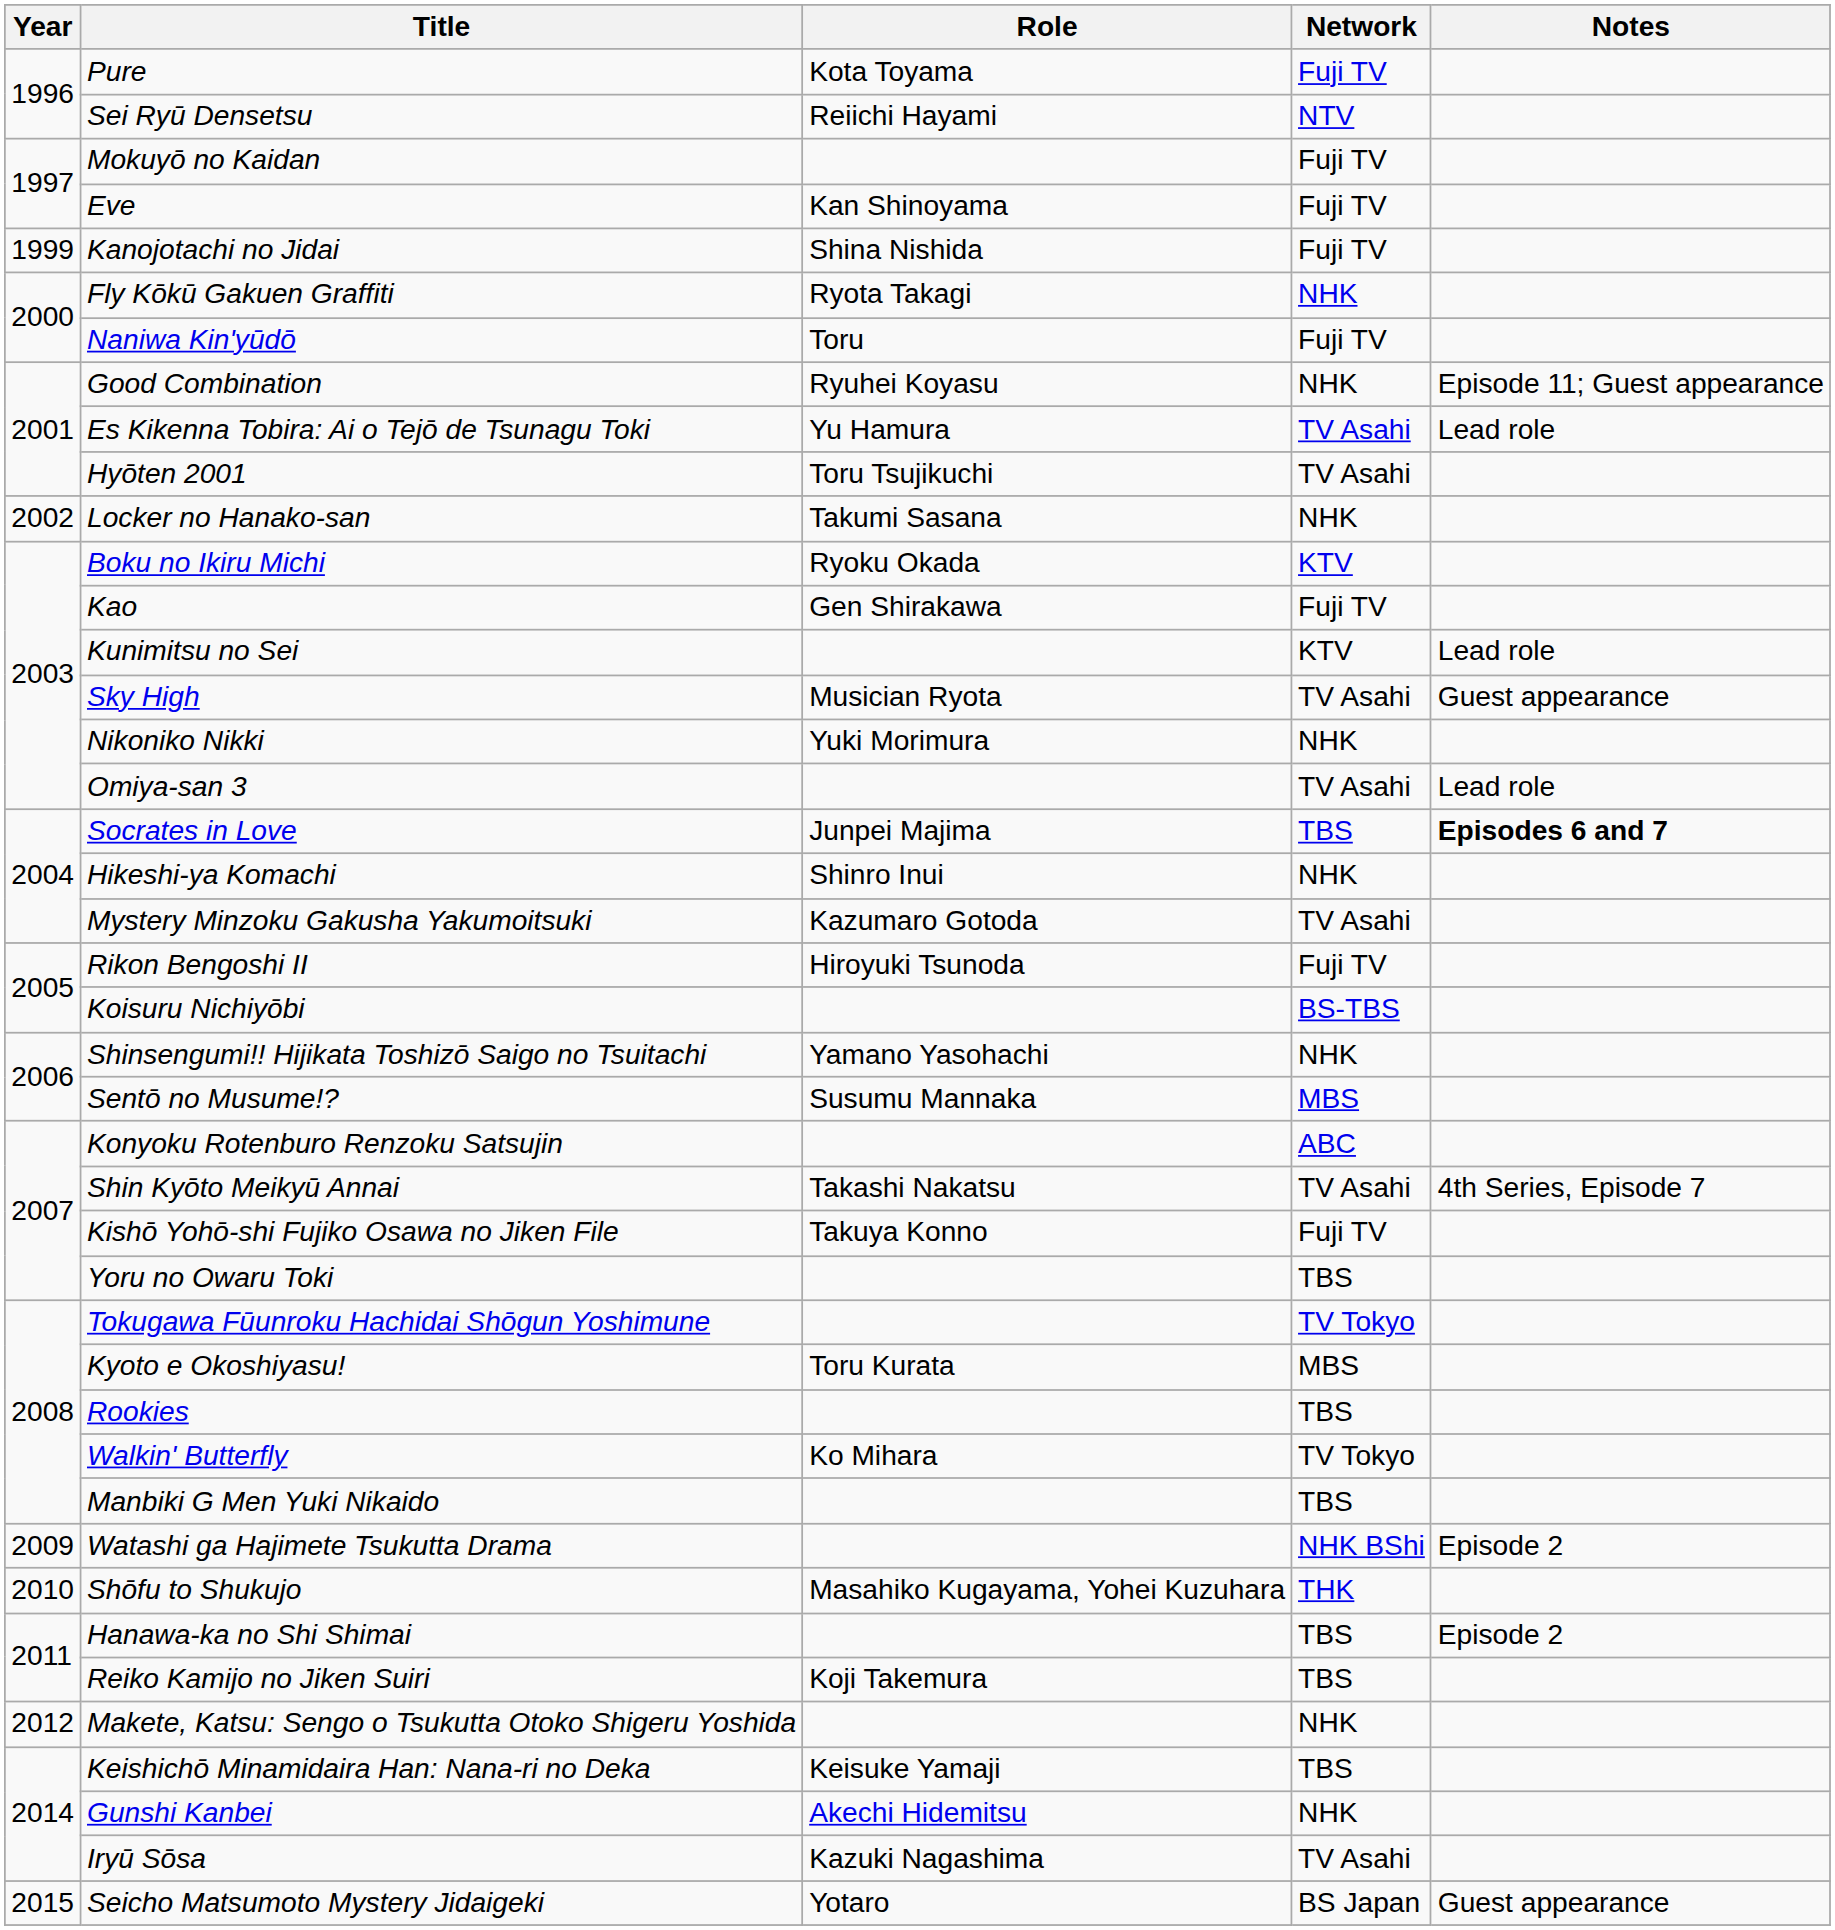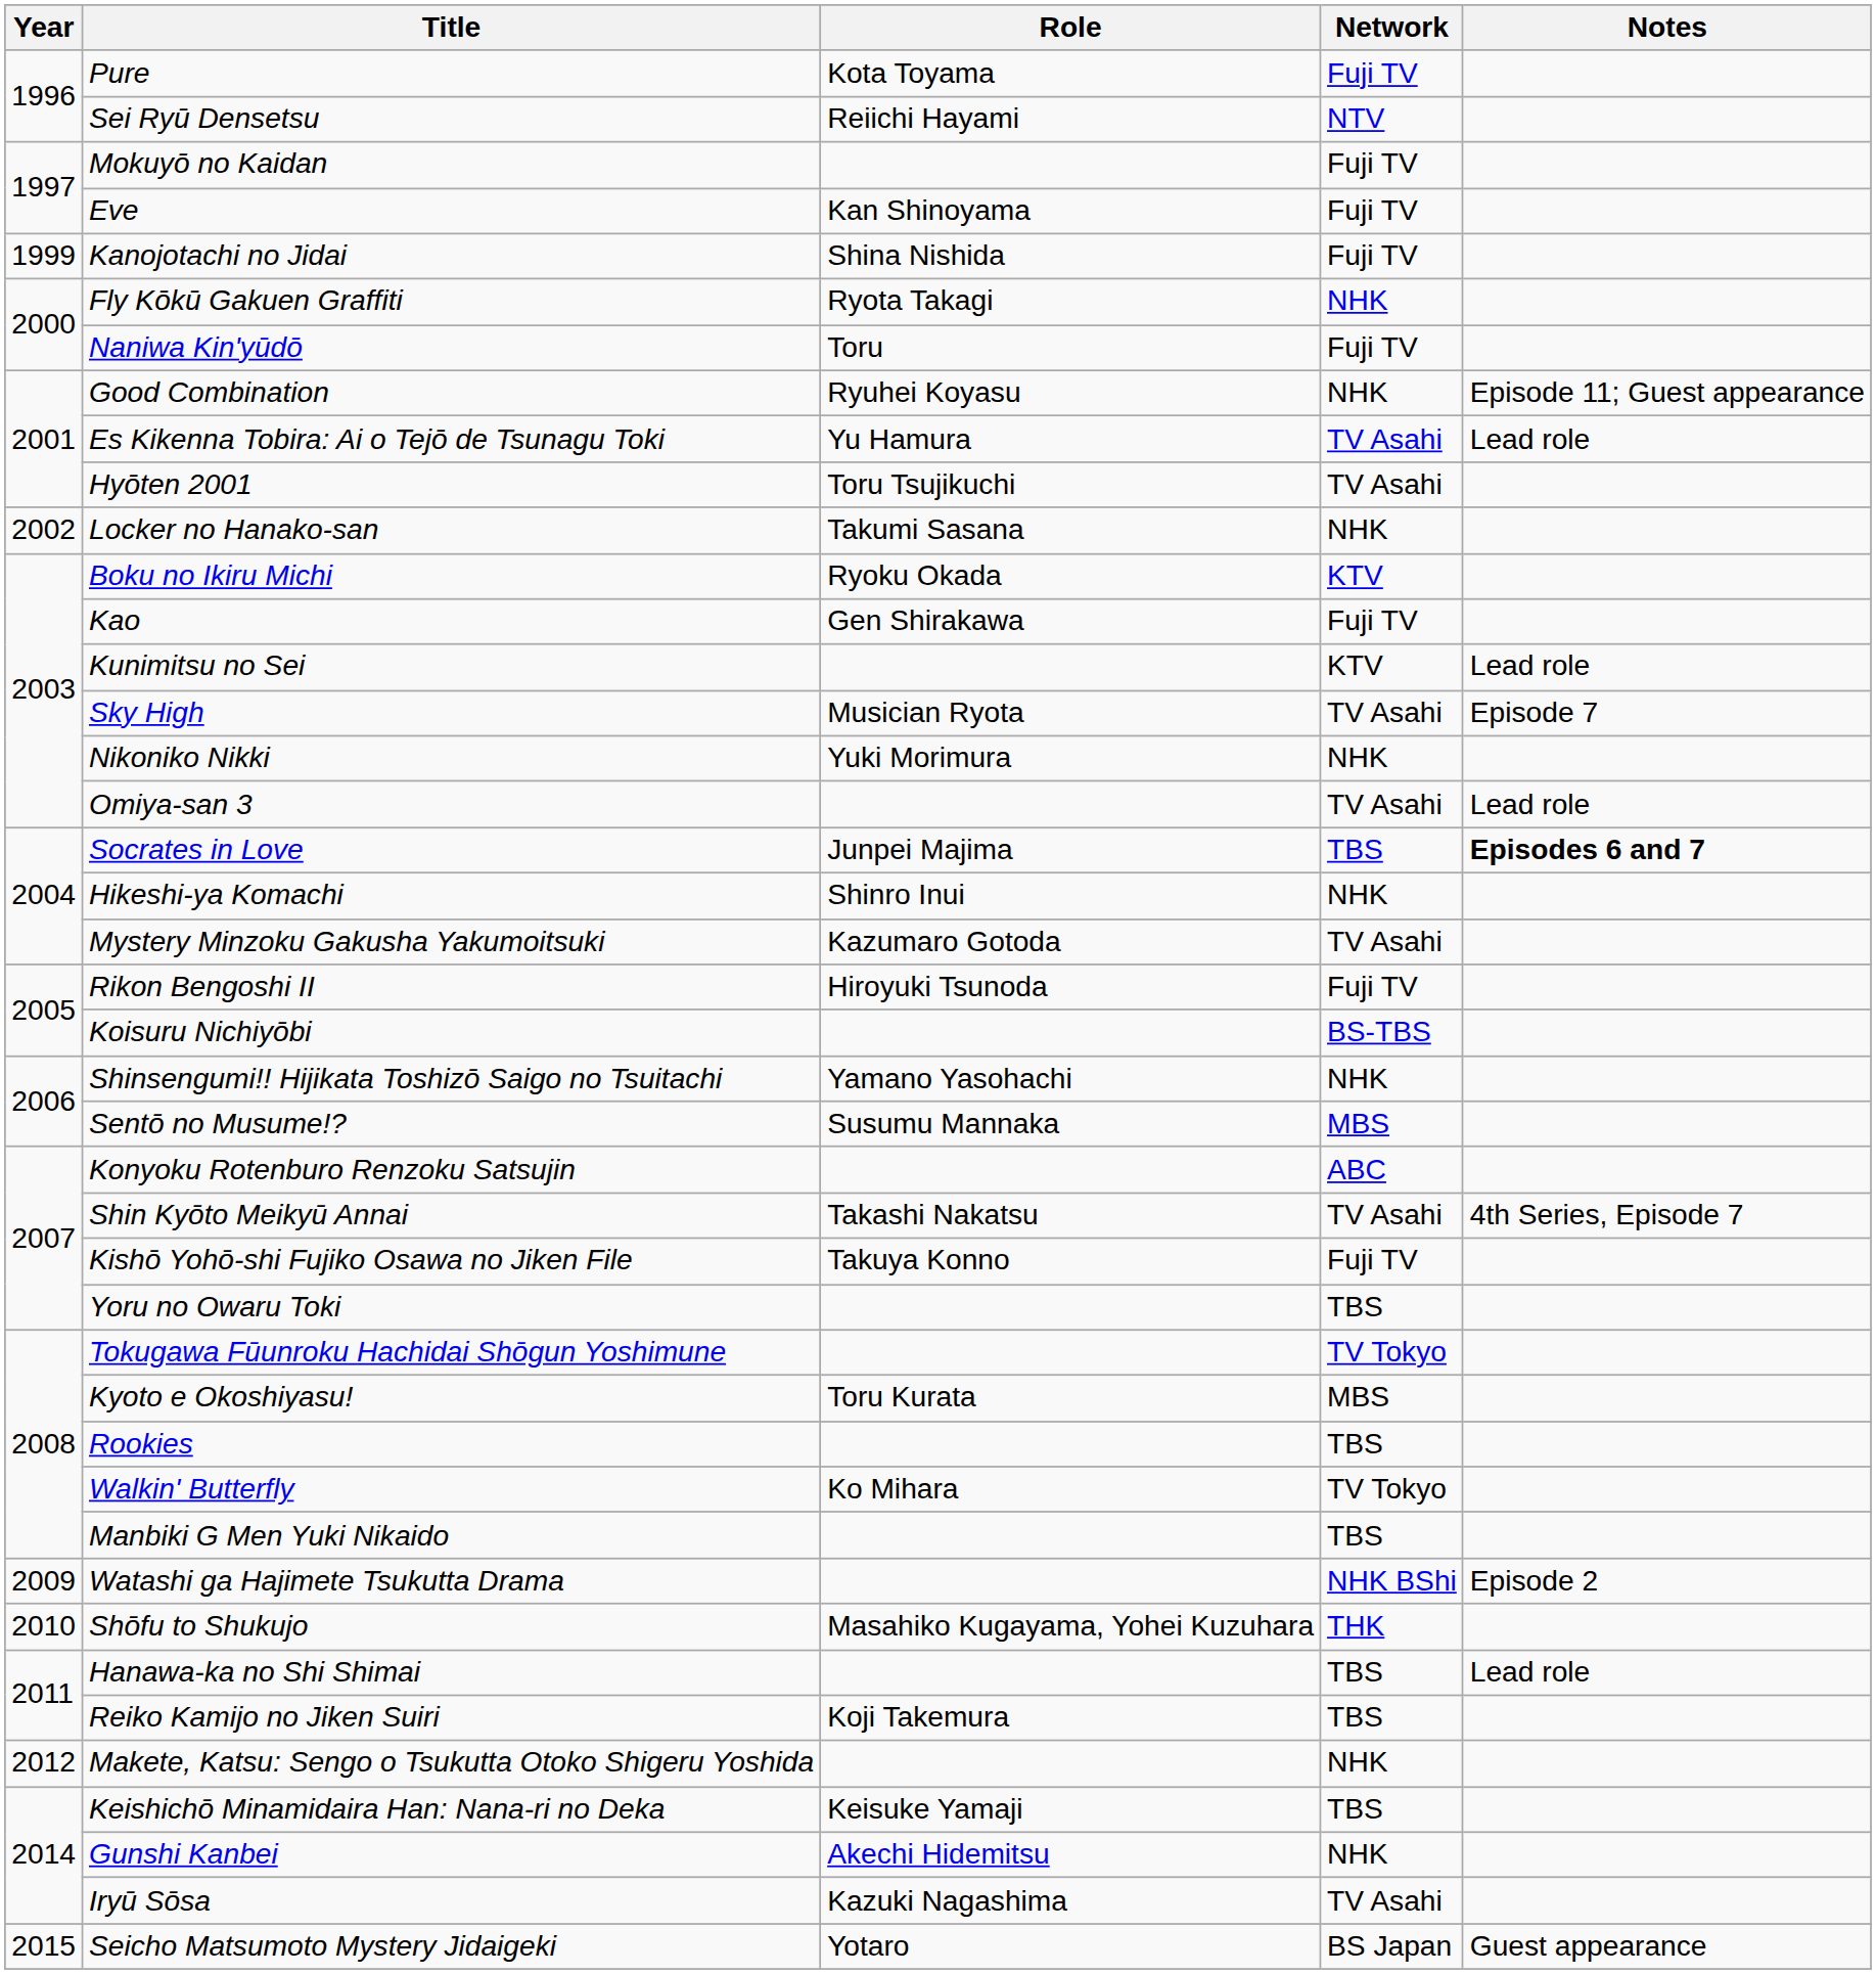Sky High | Notes: Guest appearance -> Episode 7
Hanawa-ka no Shi Shimai | Notes: Episode 2 -> Lead role
